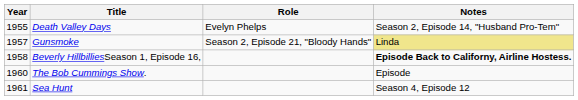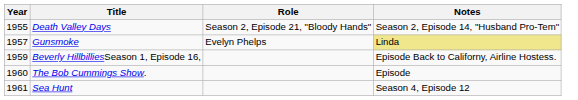Death Valley Days | Role: Evelyn Phelps -> Season 2, Episode 21, "Bloody Hands"
Gunsmoke | Role: Season 2, Episode 21, "Bloody Hands" -> Evelyn Phelps
Beverly HillbilliesSeason 1, Episode 16, | Year: 1958 -> 1959
Beverly HillbilliesSeason 1, Episode 16, | Notes: bold -> normal
